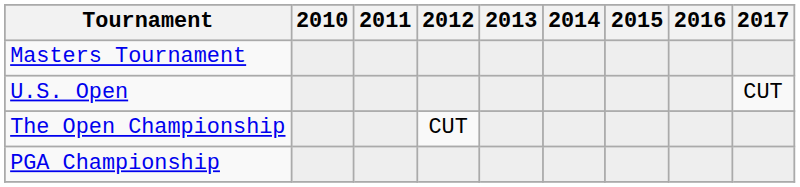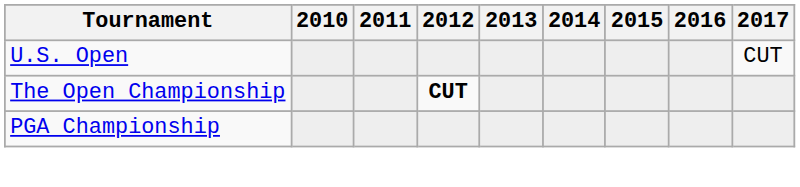- row: Masters Tournament
The Open Championship | 2012: normal -> bold
